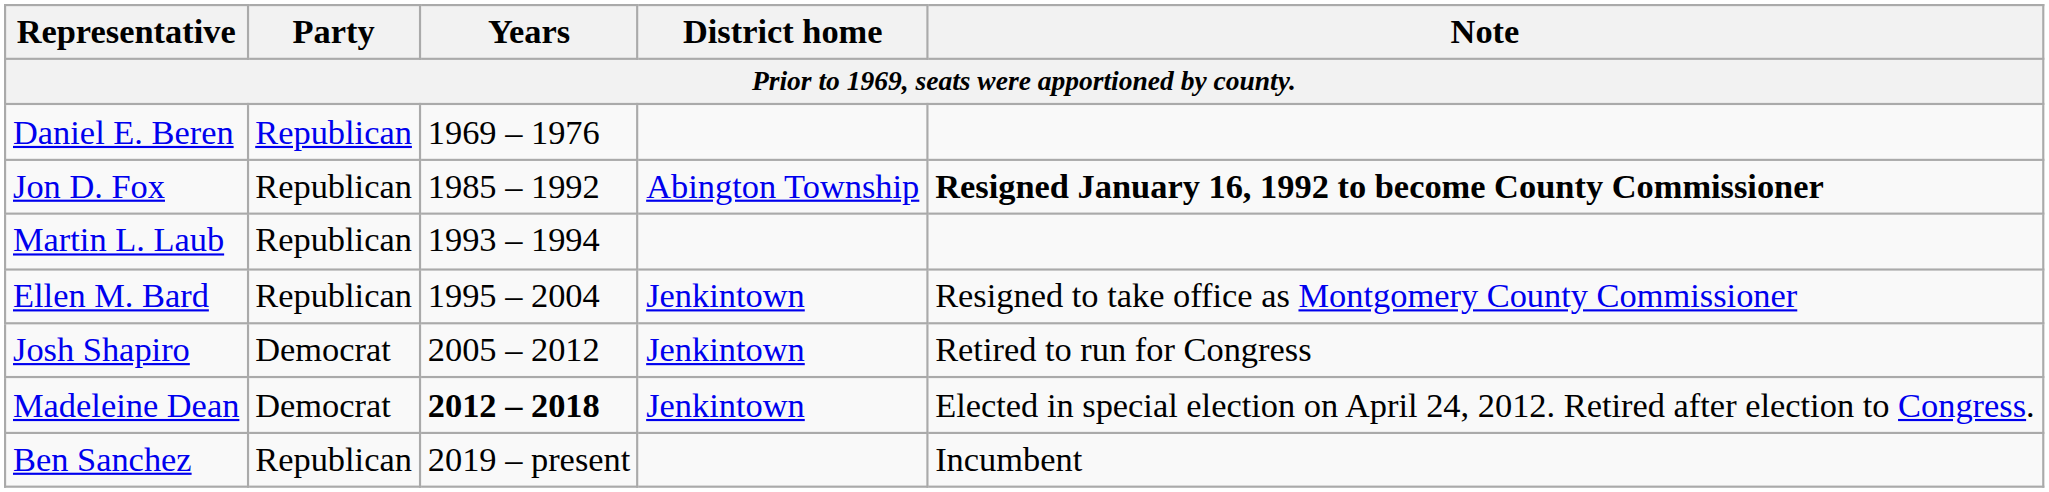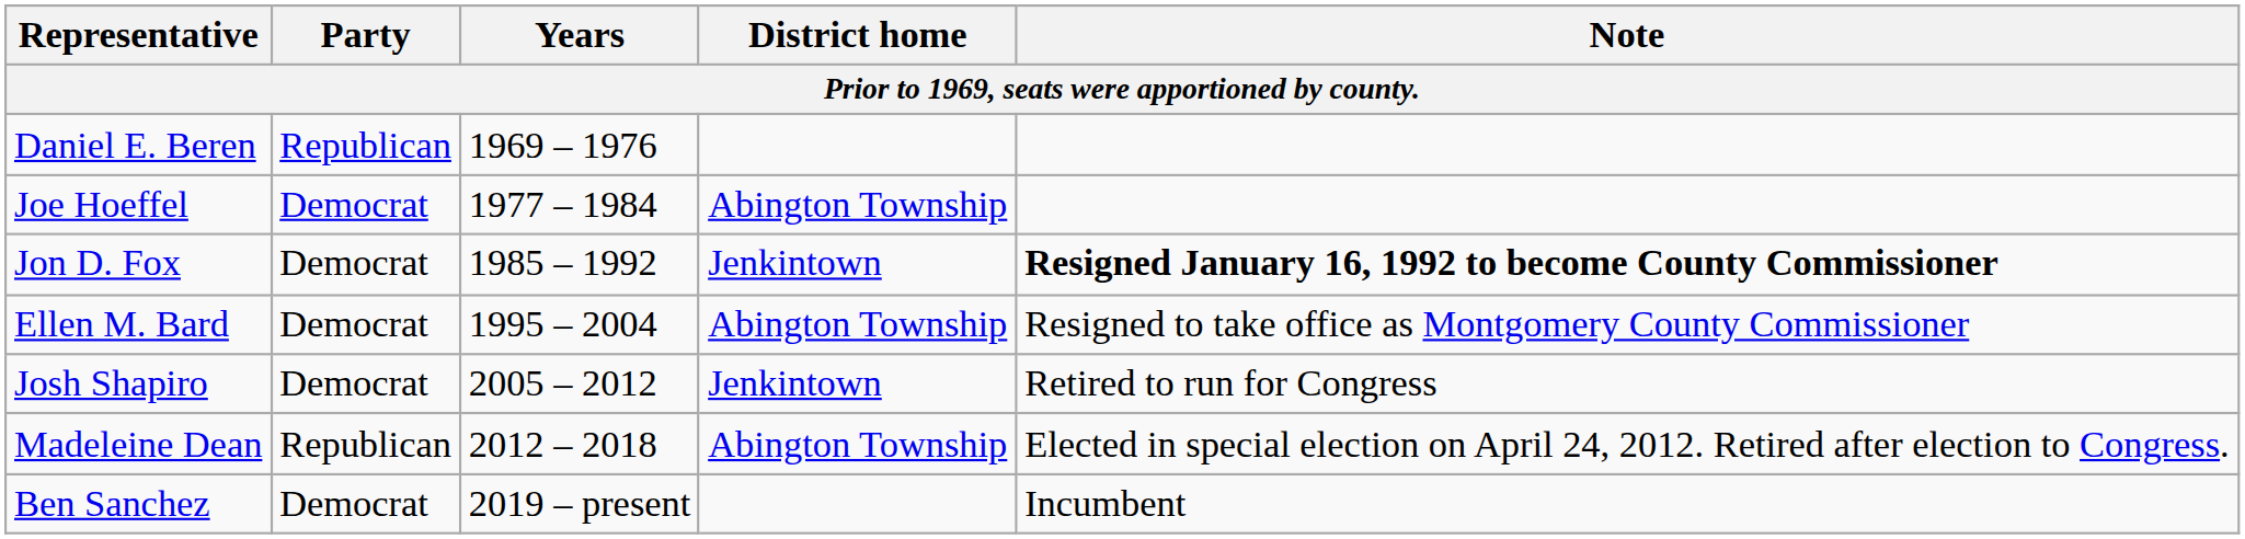+ row: Joe Hoeffel | Democrat | 1977 – 1984 | Abington Township
Jon D. Fox | Party: Republican -> Democrat
Jon D. Fox | District home: Abington Township -> Jenkintown
- row: Martin L. Laub | Republican | 1993 – 1994
Ellen M. Bard | Party: Republican -> Democrat
Ellen M. Bard | District home: Jenkintown -> Abington Township
Madeleine Dean | Party: Democrat -> Republican
Madeleine Dean | Years: bold -> normal
Madeleine Dean | District home: Jenkintown -> Abington Township
Ben Sanchez | Party: Republican -> Democrat
